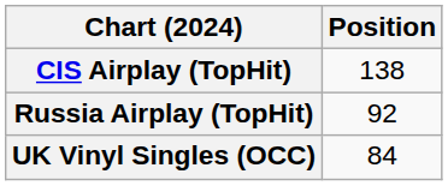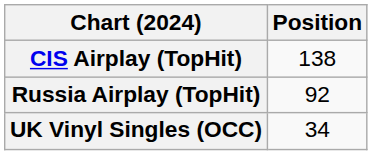UK Vinyl Singles (OCC) | Position: 84 -> 34
